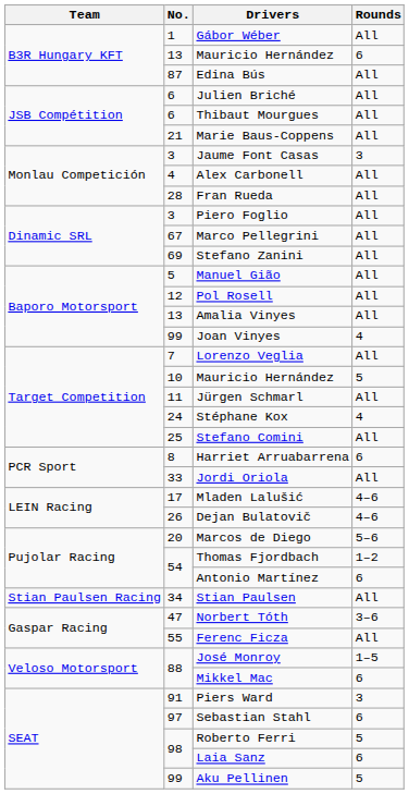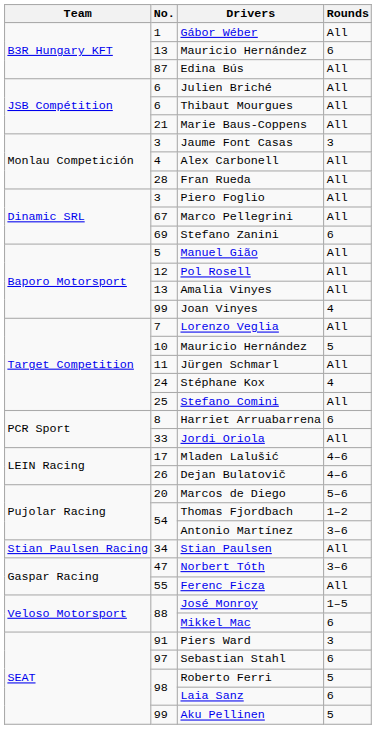Stefano Zanini | Rounds: All -> 6
Antonio Martínez | Rounds: 6 -> 3–6
